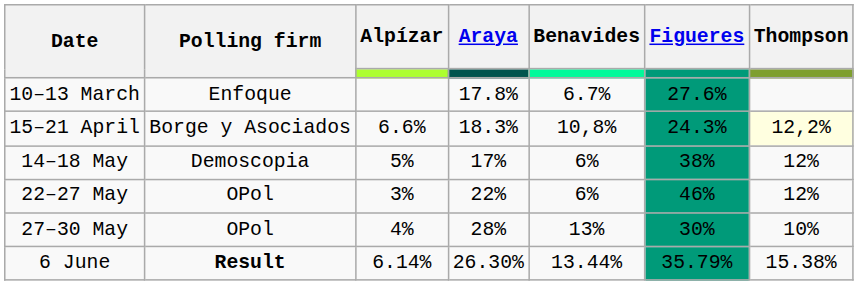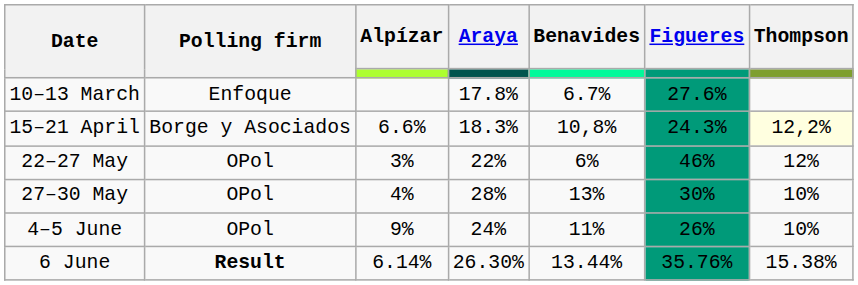- row: 14–18 May | Demoscopia | 5% | 17% | 6% | 38% | 12%
+ row: 4–5 June | OPol | 9% | 24% | 11% | 26% | 10%
6 June | Figueres: 35.79% -> 35.76%
